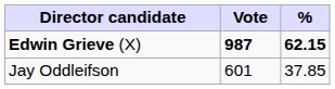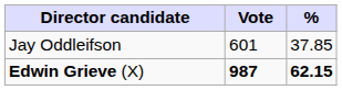rows swapped: Edwin Grieve (X) <-> Jay Oddleifson
